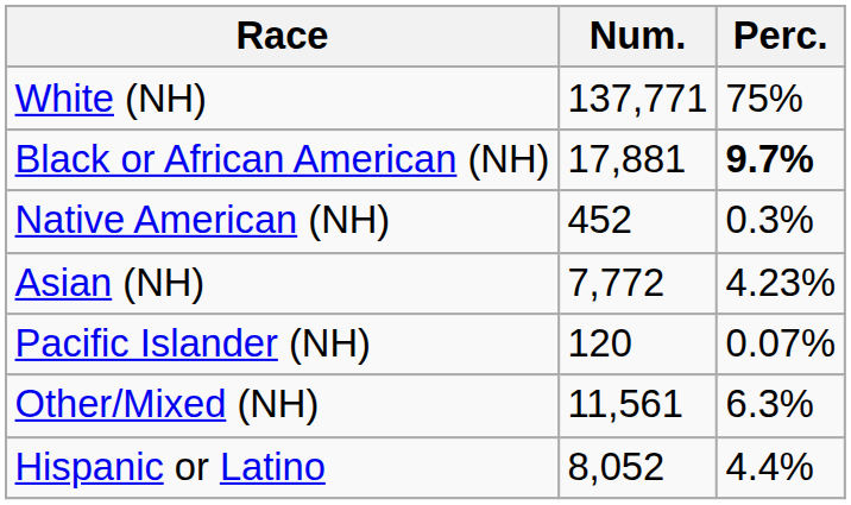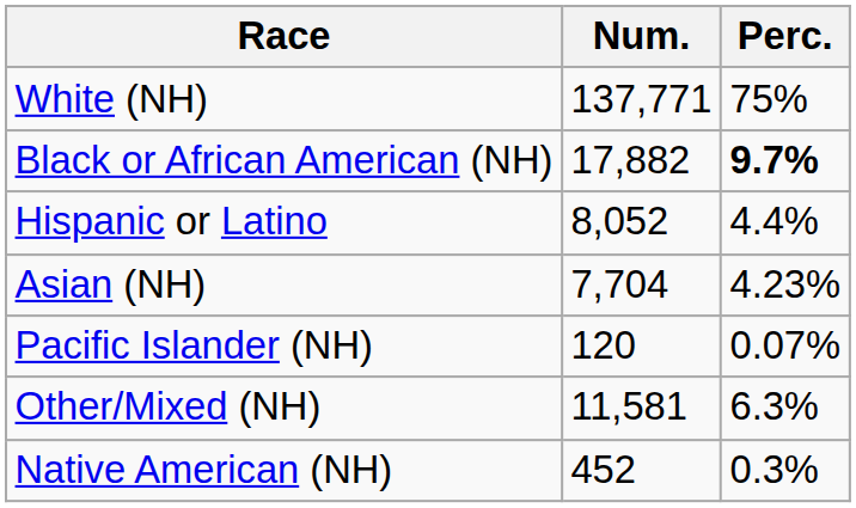Black or African American (NH) | Num.: 17,881 -> 17,882
rows swapped: Native American (NH) <-> Hispanic or Latino
Asian (NH) | Num.: 7,772 -> 7,704
Other/Mixed (NH) | Num.: 11,561 -> 11,581
